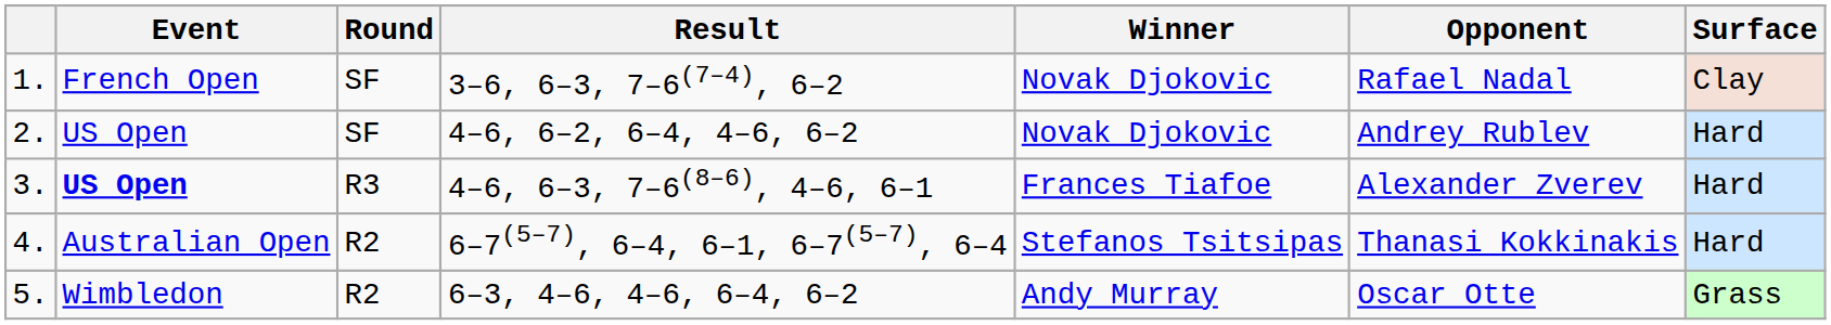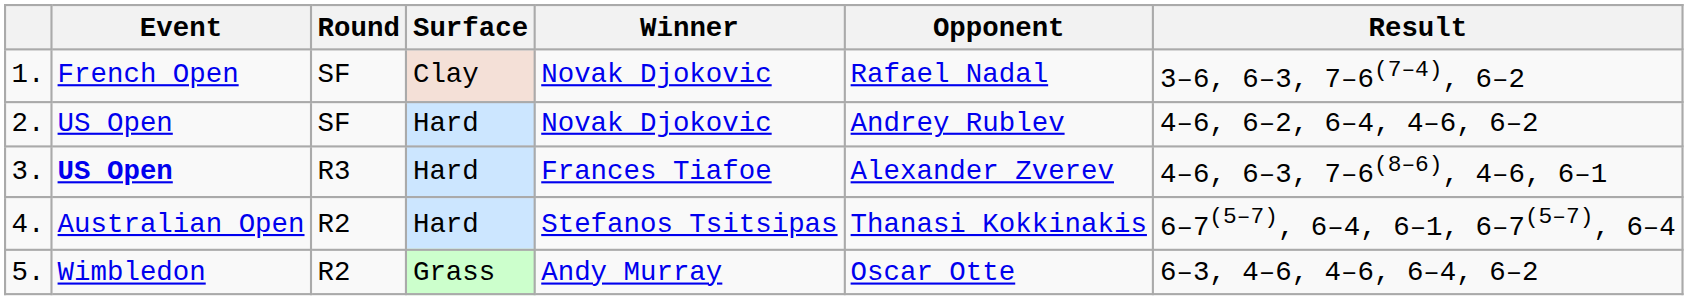columns swapped: Surface <-> Result
